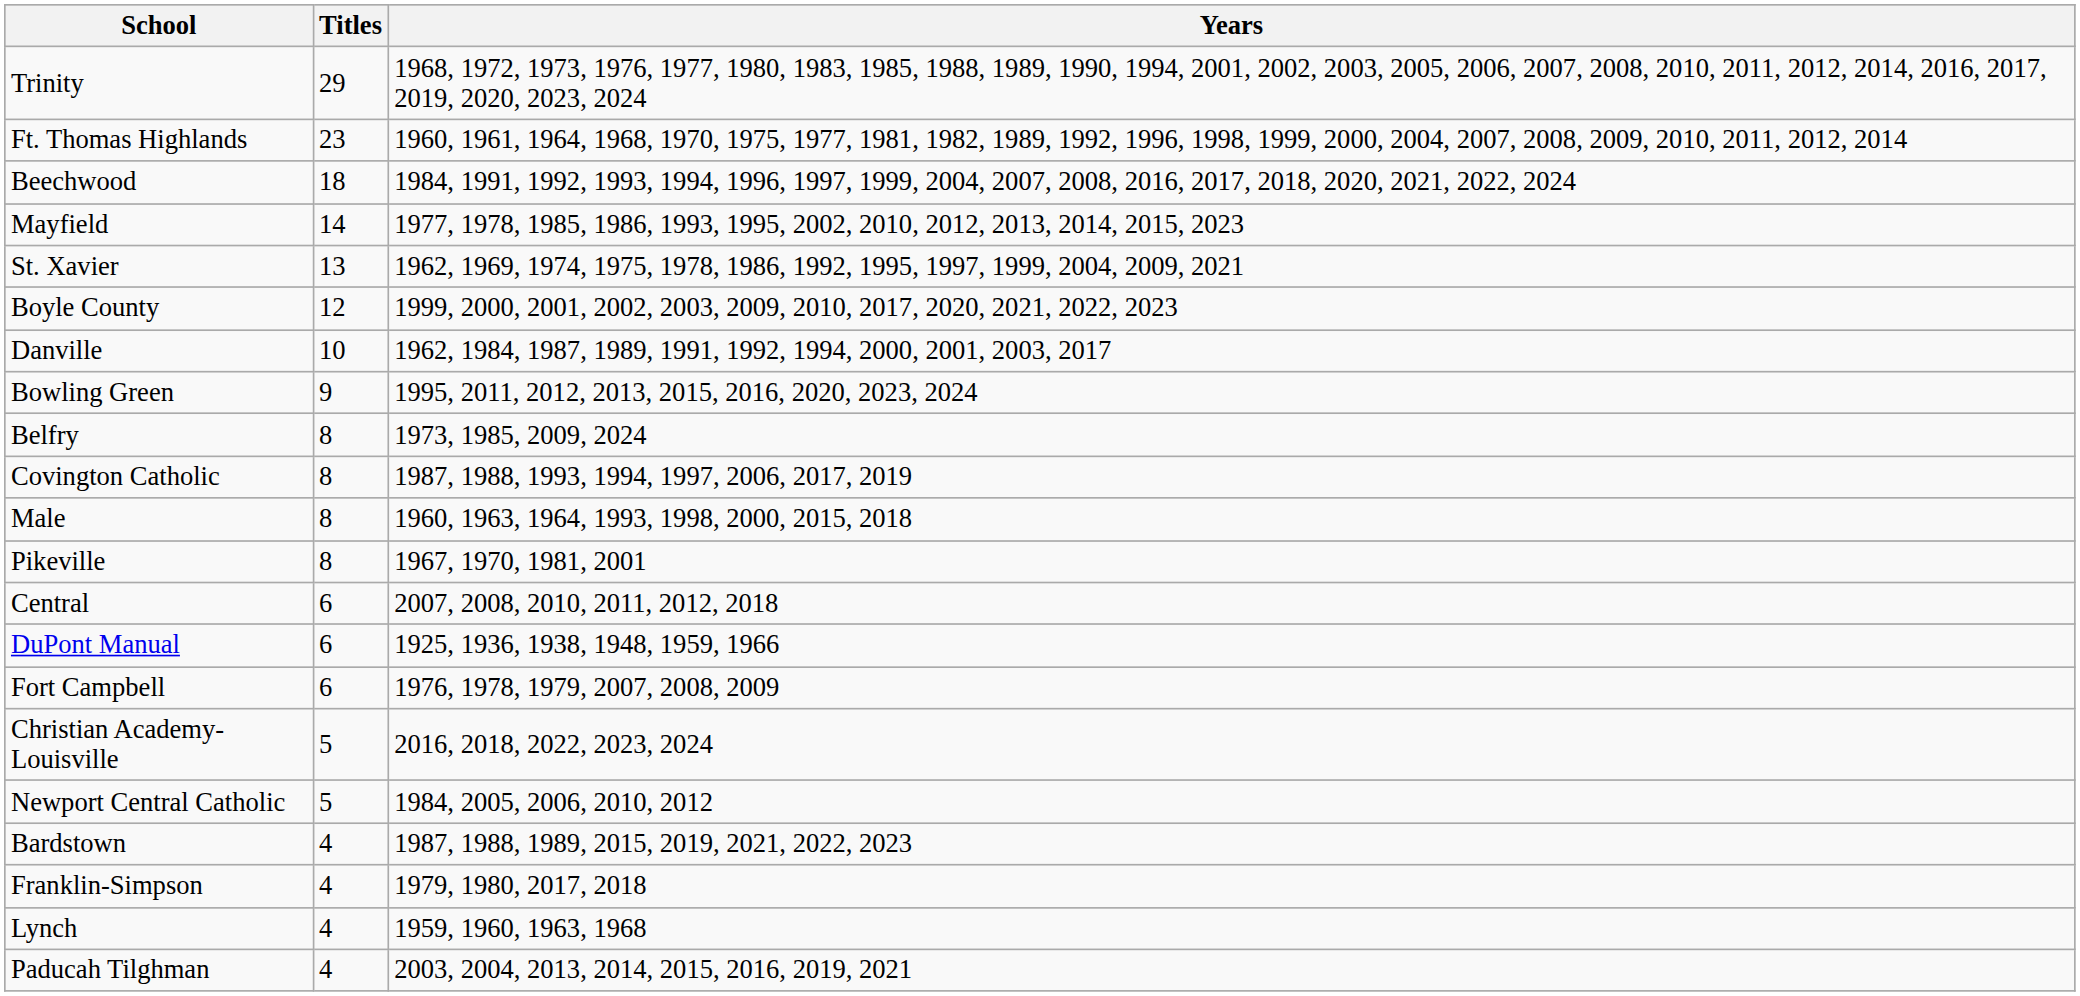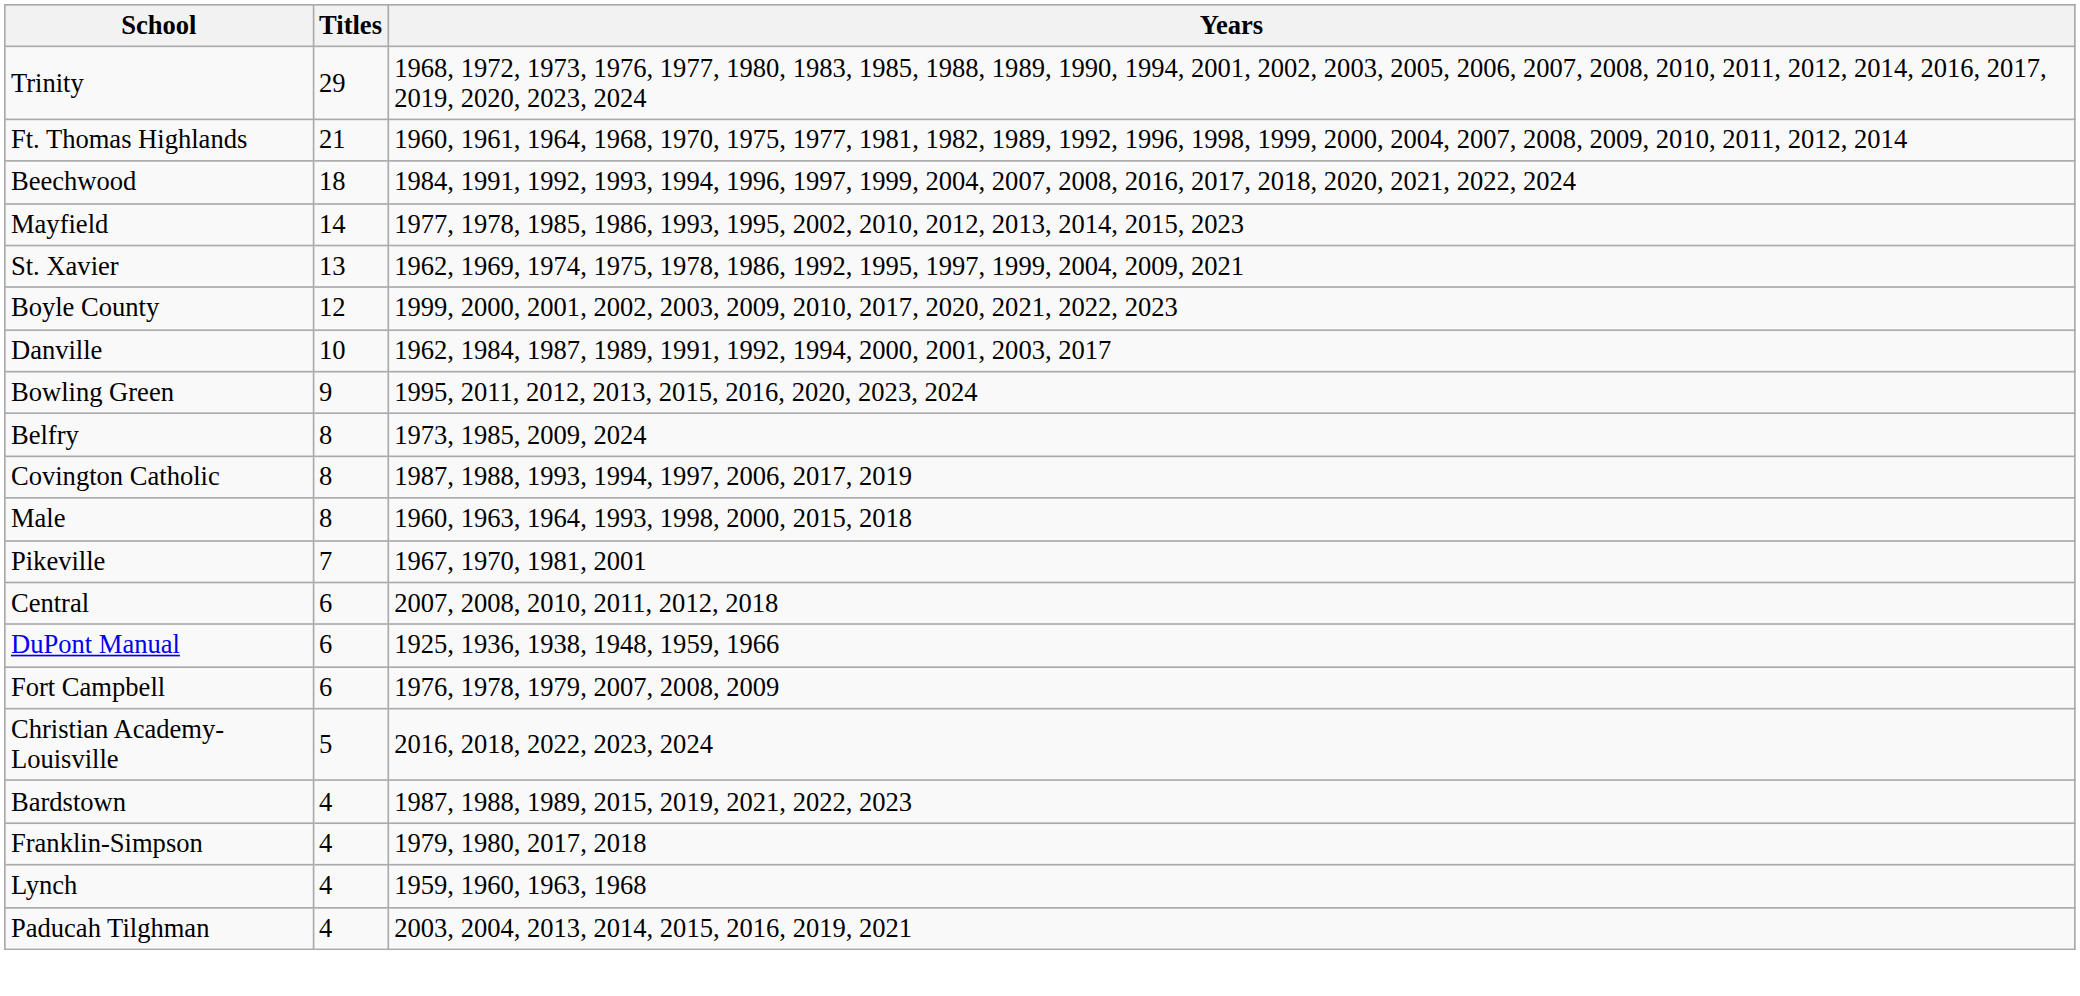Ft. Thomas Highlands | Titles: 23 -> 21
Pikeville | Titles: 8 -> 7
- row: Newport Central Catholic | 5 | 1984, 2005, 2006, 2010, 2012
